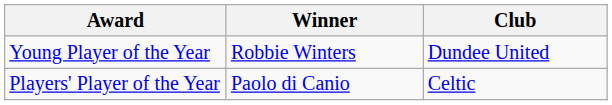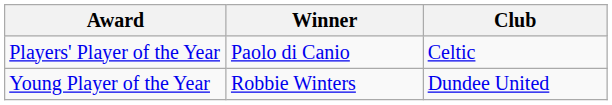rows swapped: Players' Player of the Year <-> Young Player of the Year
